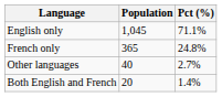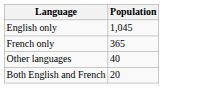- column: Pct (%) | 71.1% | 24.8% | 2.7% | 1.4%
